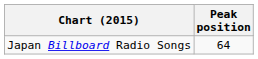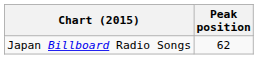Japan Billboard Radio Songs | Peak position: 64 -> 62
